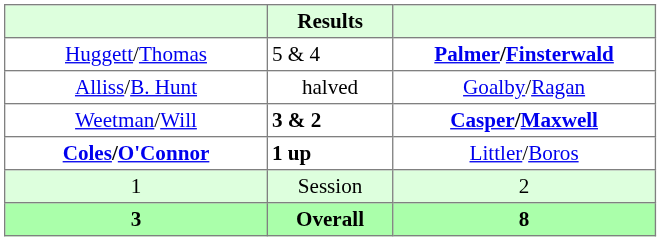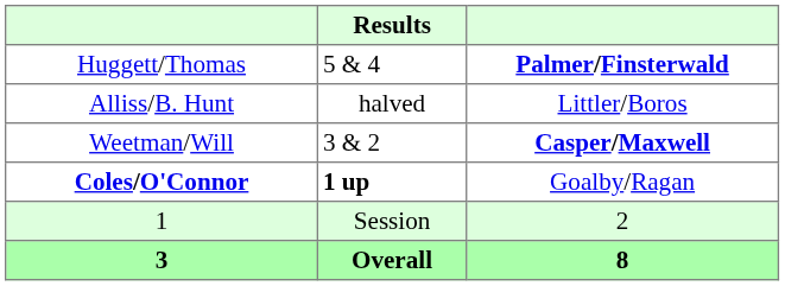Alliss/B. Hunt | column 3: Goalby/Ragan -> Littler/Boros
Weetman/Will | Results: bold -> normal
Coles/O'Connor | column 3: Littler/Boros -> Goalby/Ragan
